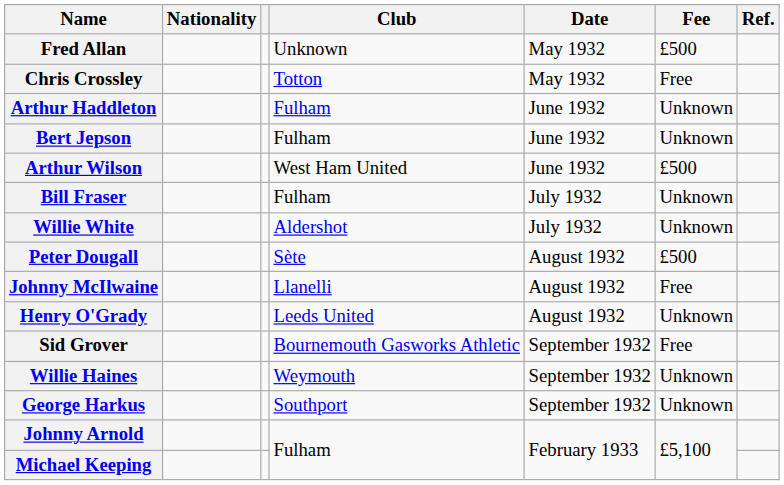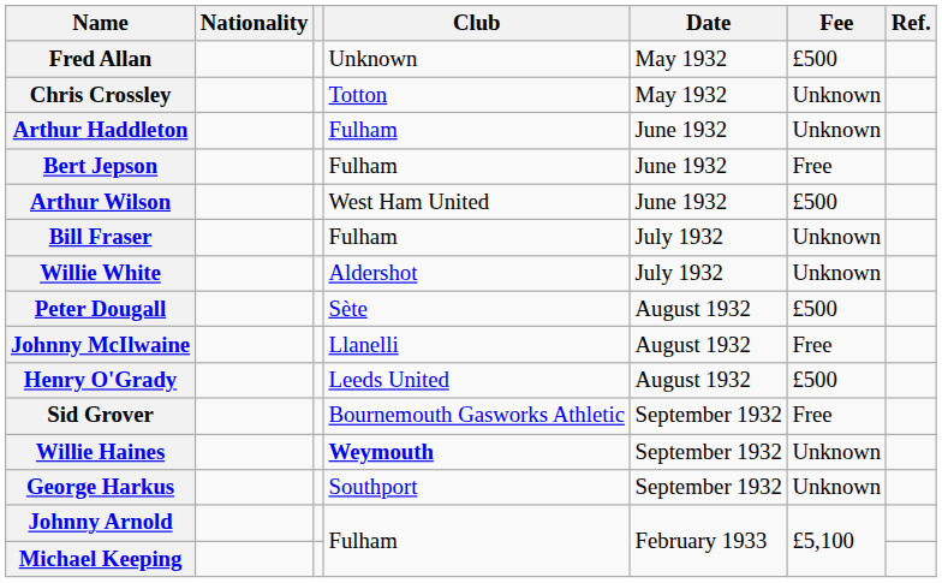Chris Crossley | Fee: Free -> Unknown
Bert Jepson | Fee: Unknown -> Free
Henry O'Grady | Fee: Unknown -> £500
Willie Haines | Club: normal -> bold
